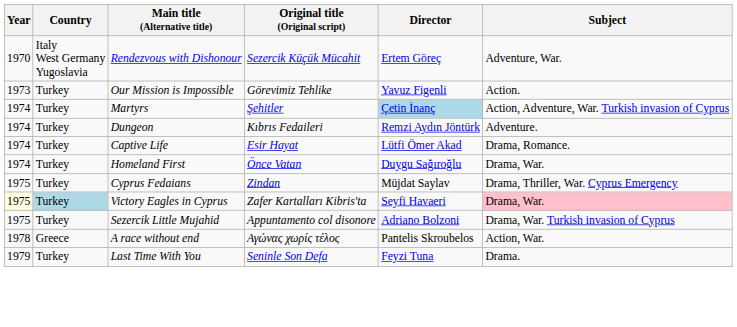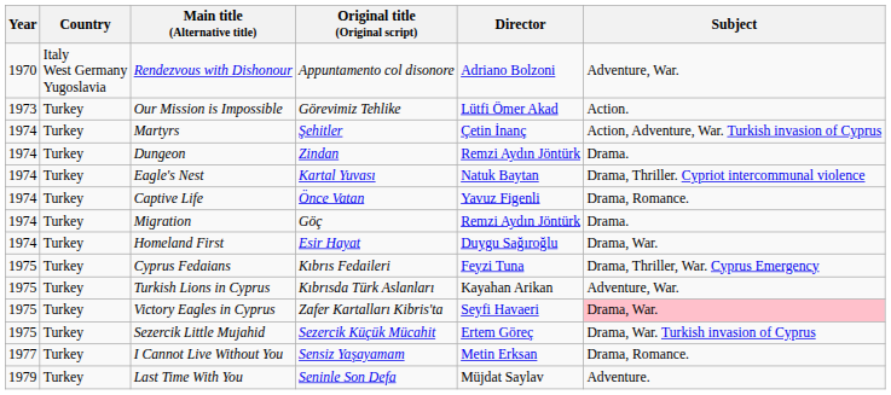Rendezvous with Dishonour | Original title (Original script): Sezercik Küçük Mücahit -> Appuntamento col disonore
Rendezvous with Dishonour | Director: Ertem Göreç -> Adriano Bolzoni
Our Mission is Impossible | Director: Yavuz Figenli -> Lütfi Ömer Akad
Martyrs | Director: lightblue background -> no background
Dungeon | Original title (Original script): Kıbrıs Fedaileri -> Zindan
Dungeon | Subject: Adventure. -> Drama.
+ row: 1974 | Turkey | Eagle's Nest | Kartal Yuvası | Natuk Baytan | Drama, Thriller. Cypriot intercommunal violence
Captive Life | Original title (Original script): Esir Hayat -> Önce Vatan
Captive Life | Director: Lütfi Ömer Akad -> Yavuz Figenli
+ row: 1974 | Turkey | Migration | Göç | Remzi Aydın Jöntürk | Drama.
Homeland First | Original title (Original script): Önce Vatan -> Esir Hayat
Cyprus Fedaians | Original title (Original script): Zindan -> Kıbrıs Fedaileri
Cyprus Fedaians | Director: Müjdat Saylav -> Feyzi Tuna
+ row: 1975 | Turkey | Turkish Lions in Cyprus | Kıbrısda Türk Aslanları | Kayahan Arikan | Adventure, War.
Victory Eagles in Cyprus | Year: lightyellow background -> no background
Victory Eagles in Cyprus | Country: lightblue background -> no background
Sezercik Little Mujahid | Original title (Original script): Appuntamento col disonore -> Sezercik Küçük Mücahit
Sezercik Little Mujahid | Director: Adriano Bolzoni -> Ertem Göreç
+ row: 1977 | Turkey | I Cannot Live Without You | Sensiz Yaşayamam | Metin Erksan | Drama, Romance.
- row: 1978 | Greece | A race without end | Αγώνας χωρίς τέλος | Pantelis Skroubelos | Action, War.
Last Time With You | Director: Feyzi Tuna -> Müjdat Saylav
Last Time With You | Subject: Drama. -> Adventure.
